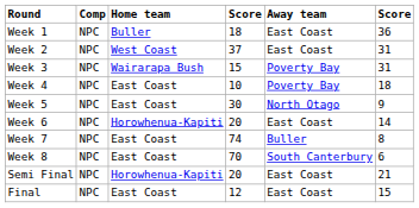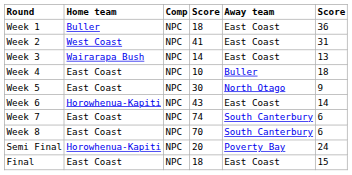columns swapped: Comp <-> Home team
Week 2 | column 4: 37 -> 41
Week 3 | column 4: 15 -> 14
Week 3 | Away team: Poverty Bay -> East Coast
Week 3 | column 6: 31 -> 13
Week 4 | Away team: Poverty Bay -> Buller
Week 6 | column 4: 20 -> 43
Week 7 | Away team: Buller -> South Canterbury
Week 7 | column 6: 8 -> 6
Semi Final | Away team: East Coast -> Poverty Bay
Semi Final | column 6: 21 -> 24
Final | column 4: 12 -> 18
